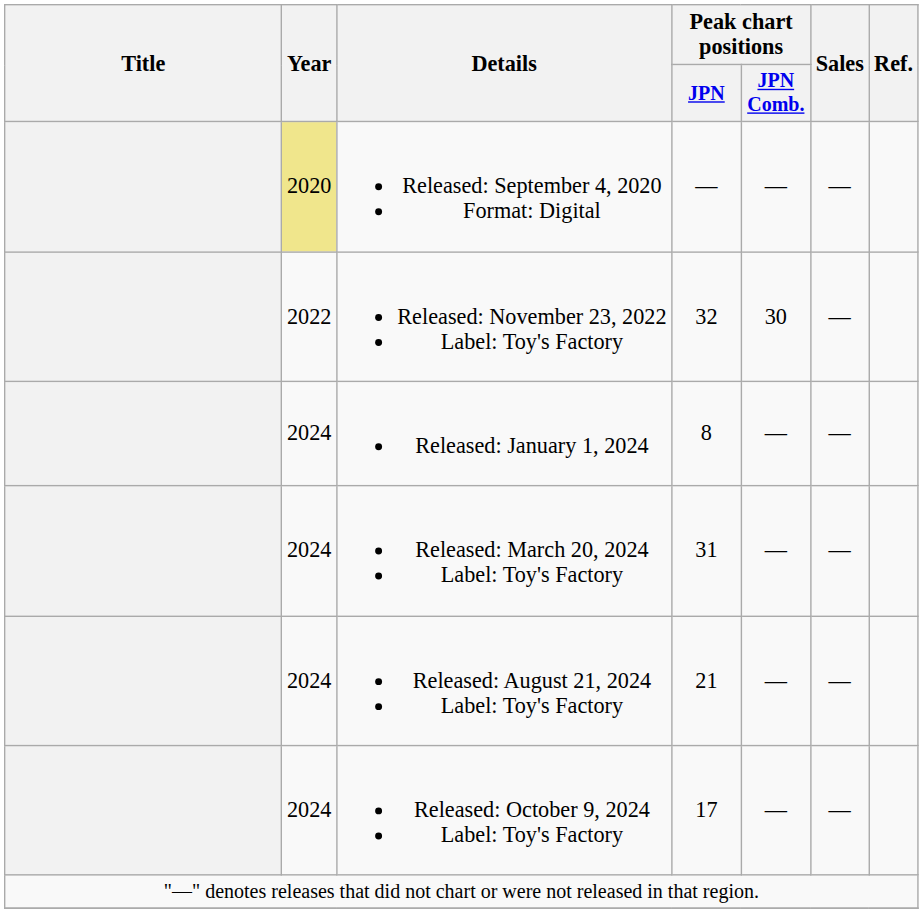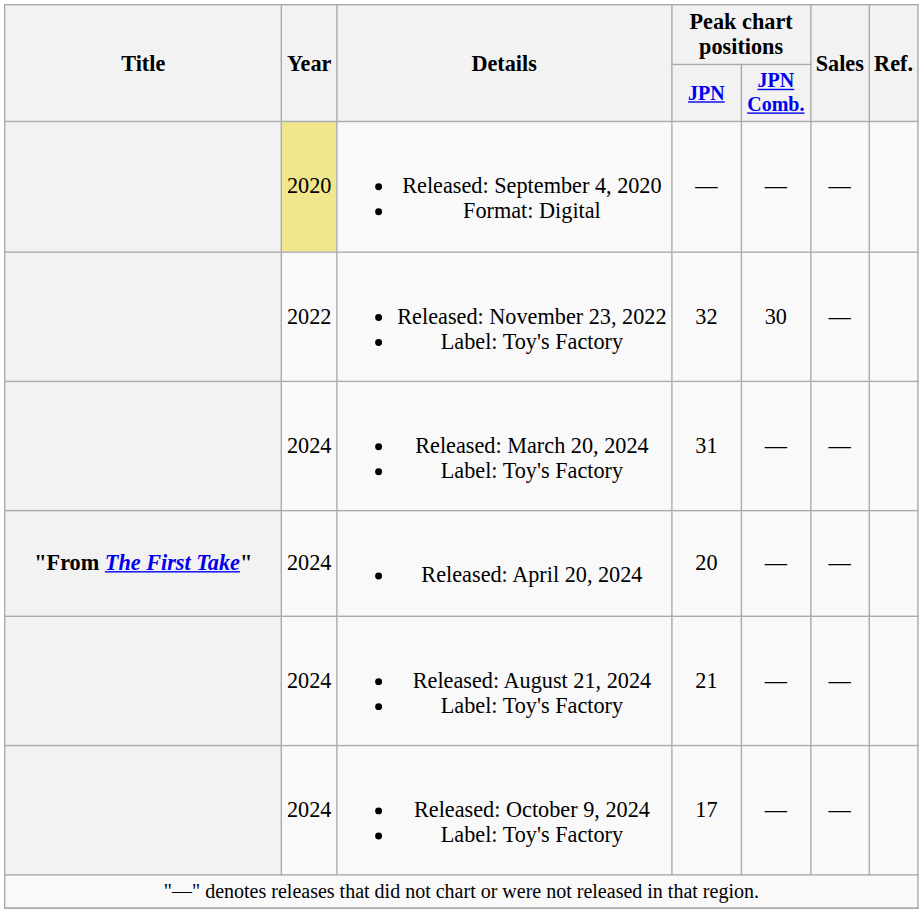- row: 2024 | Released: January 1, 2024 | 8 | — | —
+ row: "From The First Take" | 2024 | Released: April 20, 2024 | 20 | — | —
